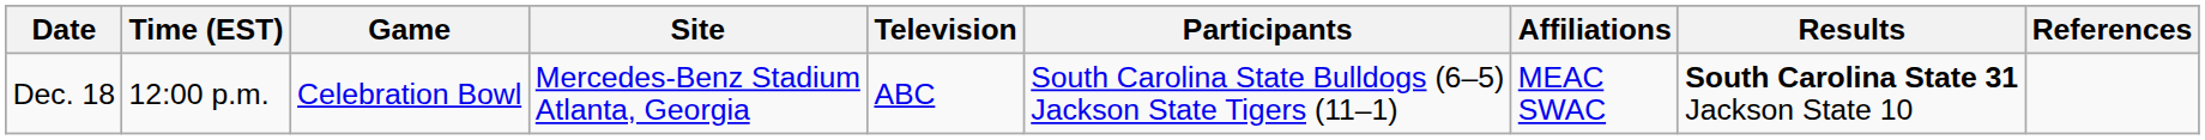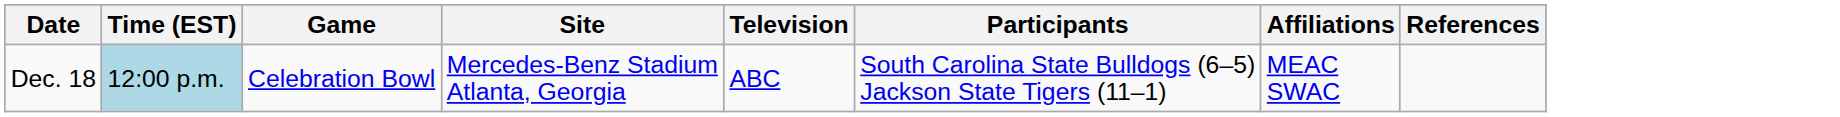- column: Results | South Carolina State 31 Jackson State 10
Dec. 18 | Time (EST): no background -> lightblue background
